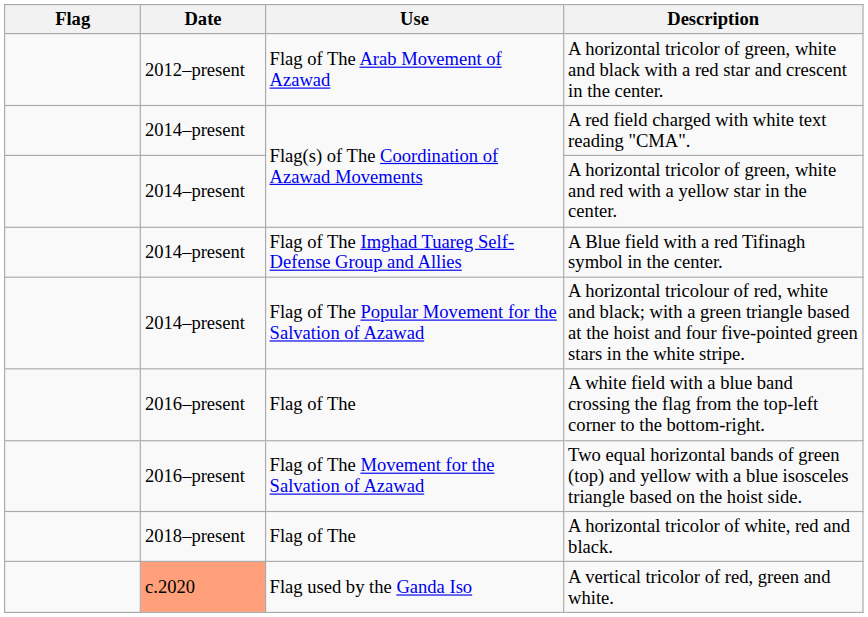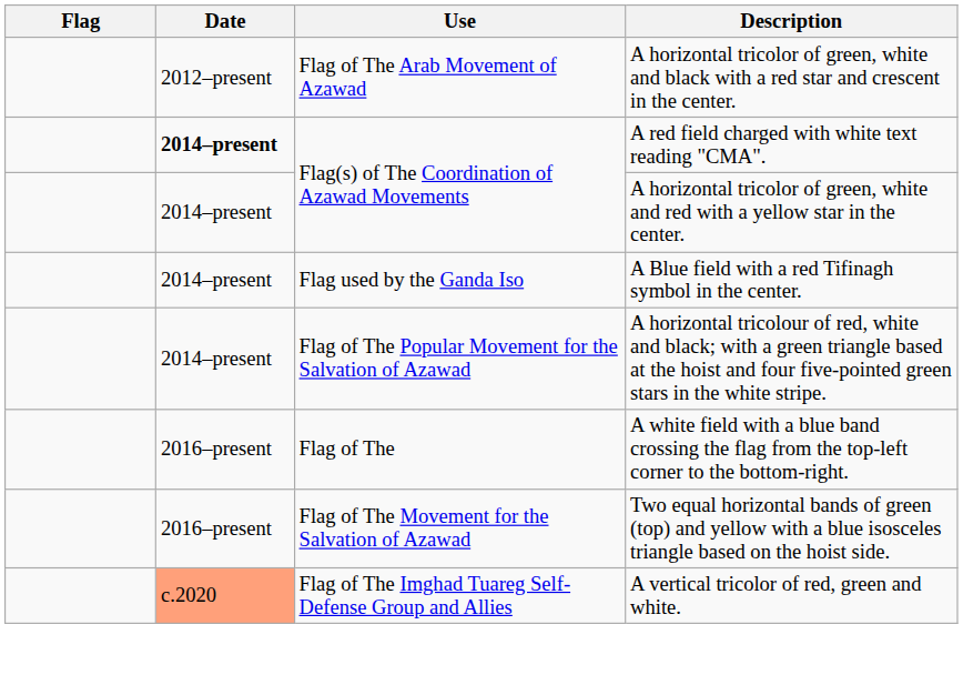A red field charged with white text reading "CMA". | Date: normal -> bold
A Blue field with a red Tifinagh symbol in the center. | Use: Flag of The Imghad Tuareg Self-Defense Group and Allies -> Flag used by the Ganda Iso
- row: 2018–present | Flag of The | A horizontal tricolor of white, red and black.
A vertical tricolor of red, green and white. | Use: Flag used by the Ganda Iso -> Flag of The Imghad Tuareg Self-Defense Group and Allies
